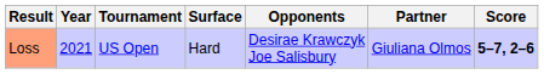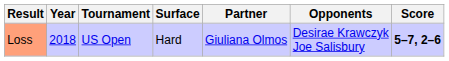columns swapped: Partner <-> Opponents
Loss | Year: 2021 -> 2018
